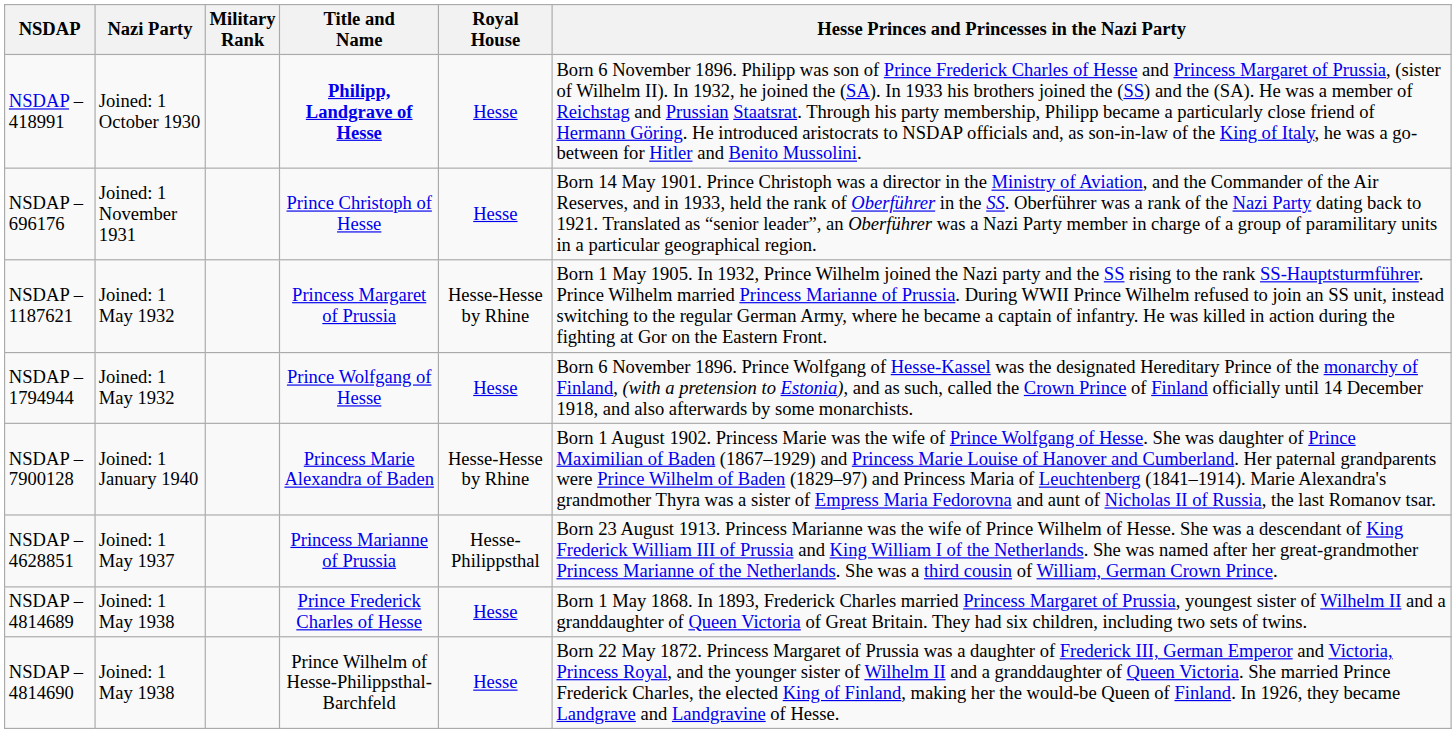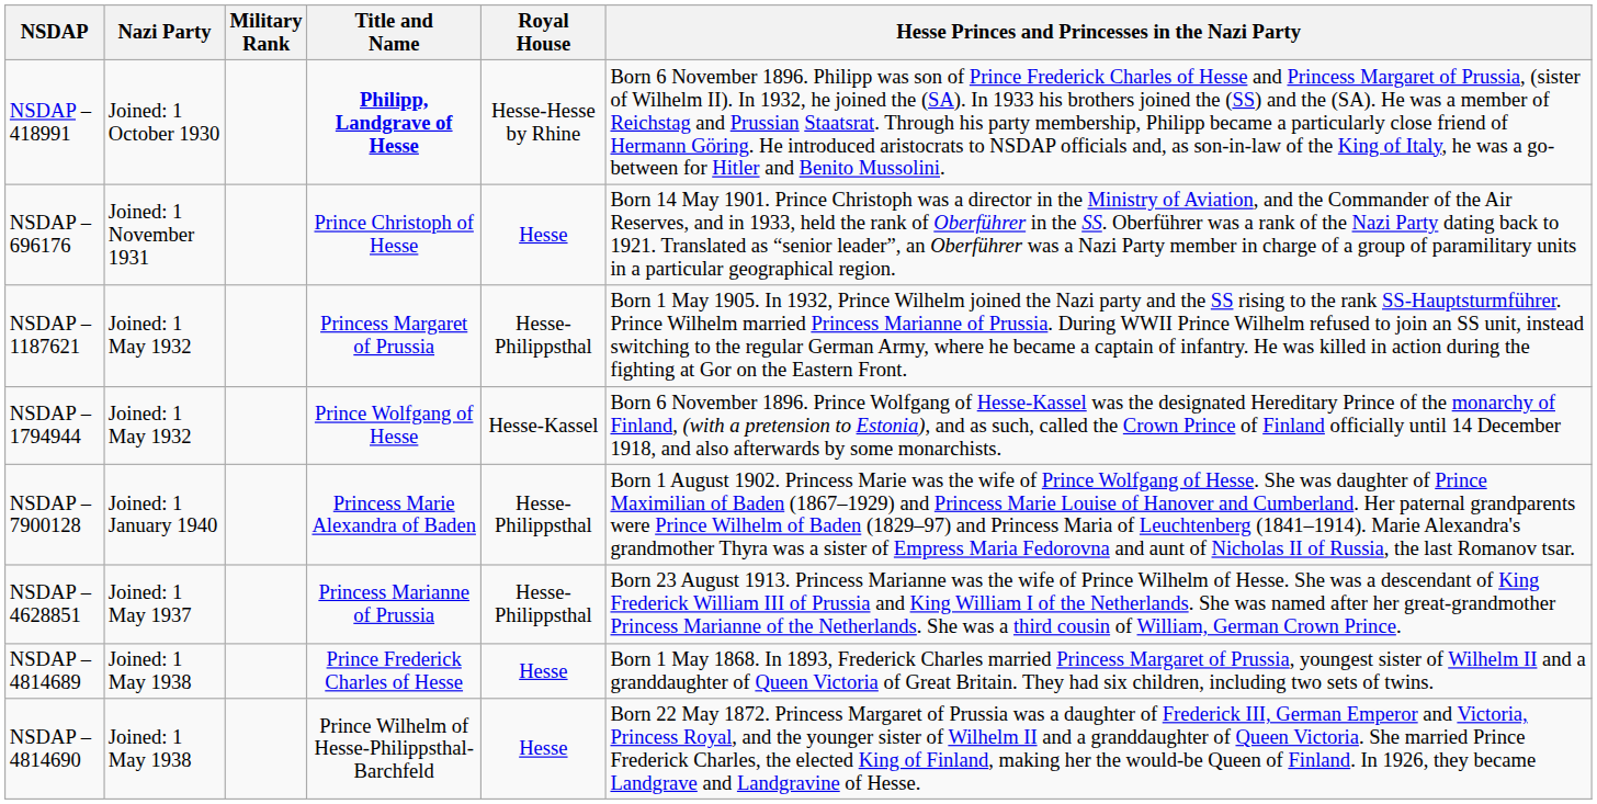NSDAP – 418991 | Royal House: Hesse -> Hesse-Hesse by Rhine
NSDAP – 1187621 | Royal House: Hesse-Hesse by Rhine -> Hesse-Philippsthal
NSDAP – 1794944 | Royal House: Hesse -> Hesse-Kassel
NSDAP – 7900128 | Royal House: Hesse-Hesse by Rhine -> Hesse-Philippsthal
